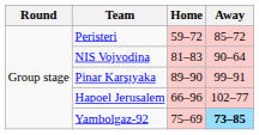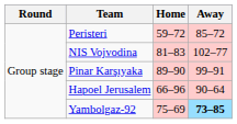NIS Vojvodina | Away: 90–64 -> 102–77
Hapoel Jerusalem | Away: 102–77 -> 90–64
